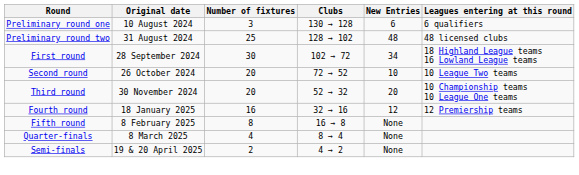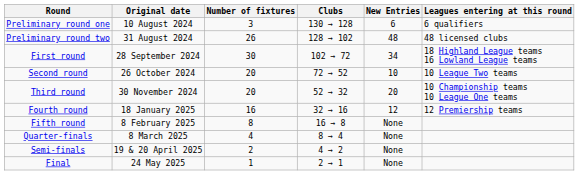Preliminary round two | Number of fixtures: 25 -> 26
+ row: Final | 24 May 2025 | 1 | 2 → 1 | None
